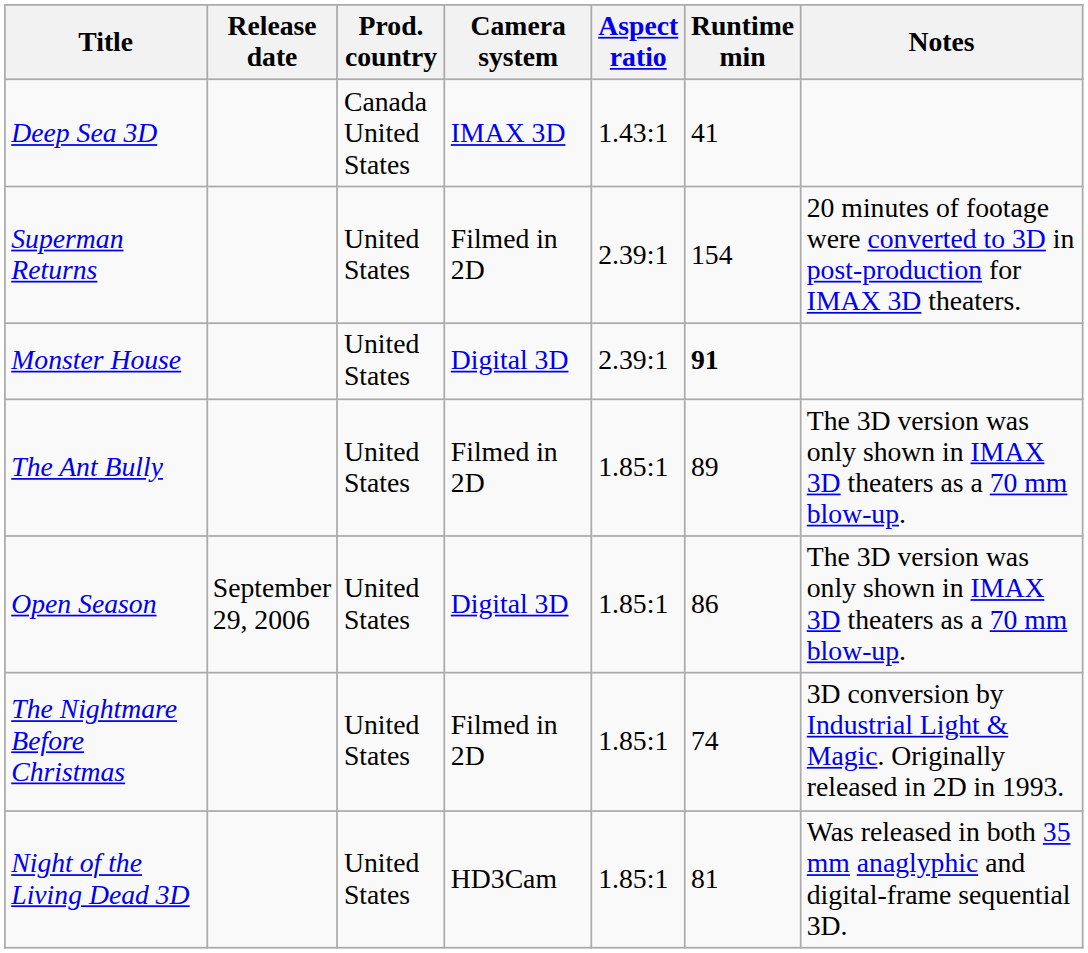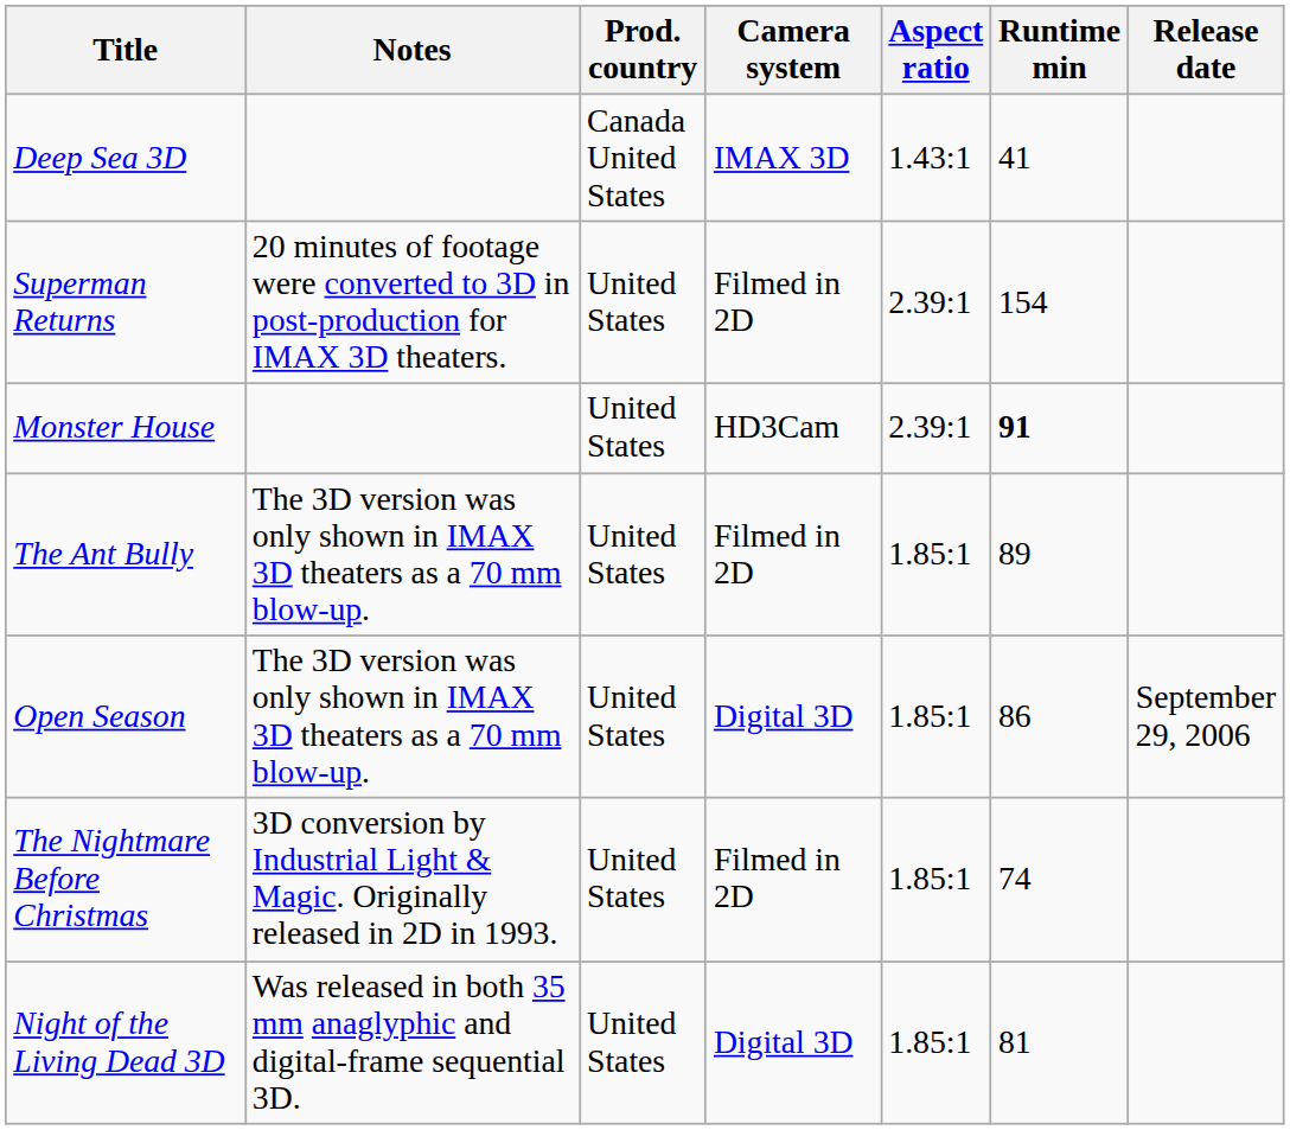columns swapped: Release date <-> Notes
Monster House | Camera system: Digital 3D -> HD3Cam
Night of the Living Dead 3D | Camera system: HD3Cam -> Digital 3D
